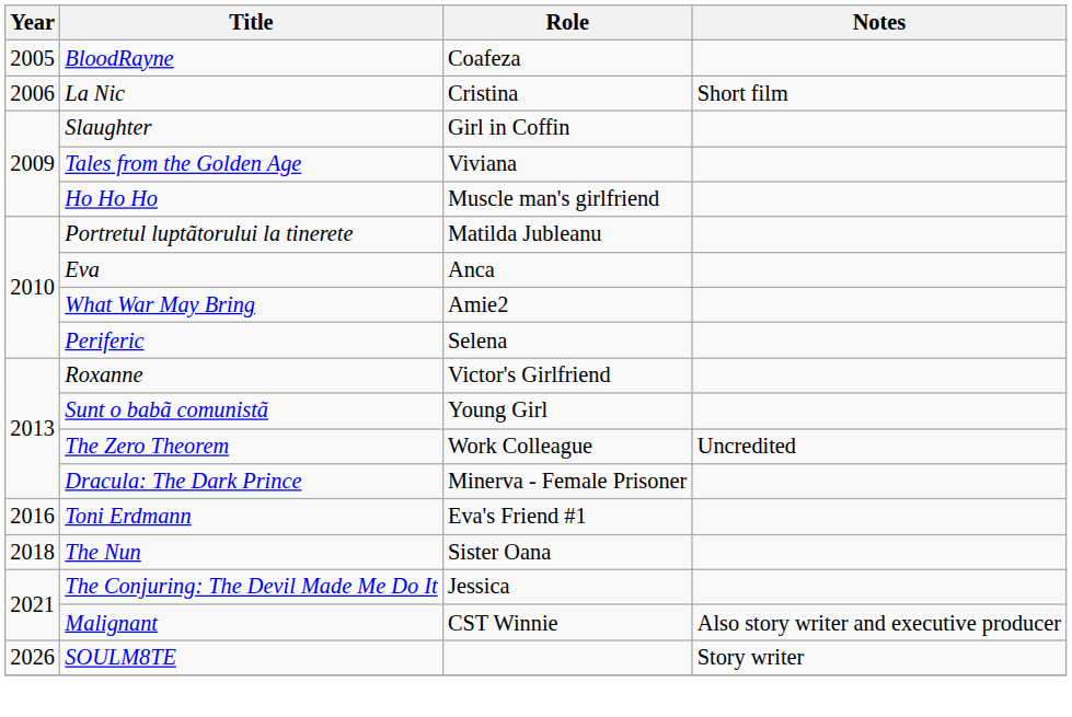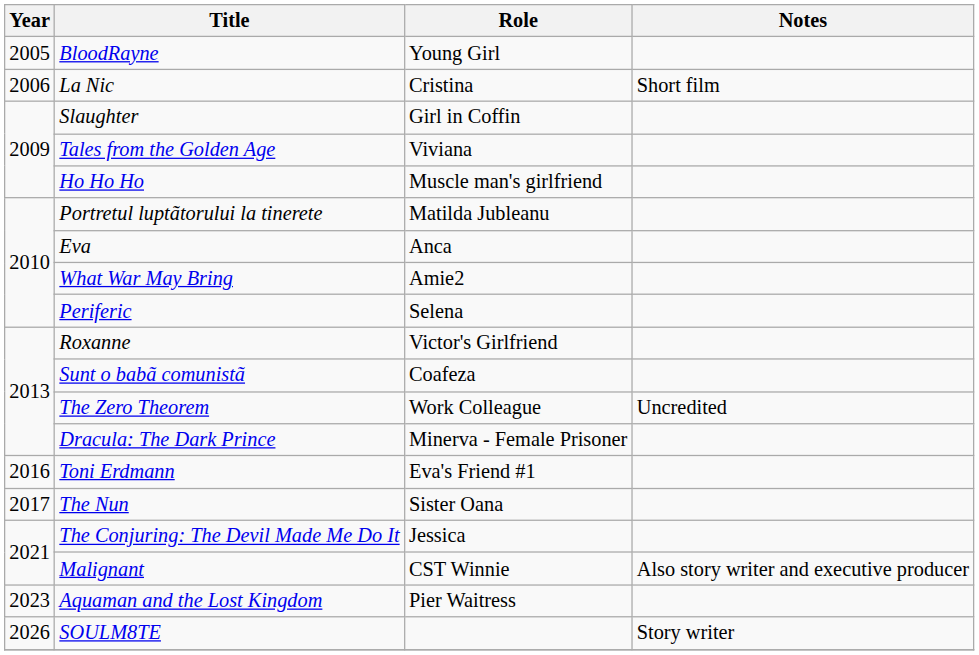BloodRayne | Role: Coafeza -> Young Girl
Sunt o babã comunistã | Role: Young Girl -> Coafeza
The Nun | Year: 2018 -> 2017
+ row: 2023 | Aquaman and the Lost Kingdom | Pier Waitress
